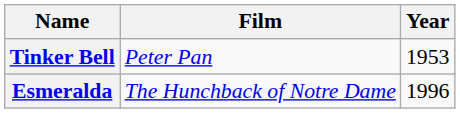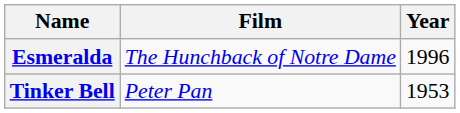rows swapped: Tinker Bell <-> Esmeralda
